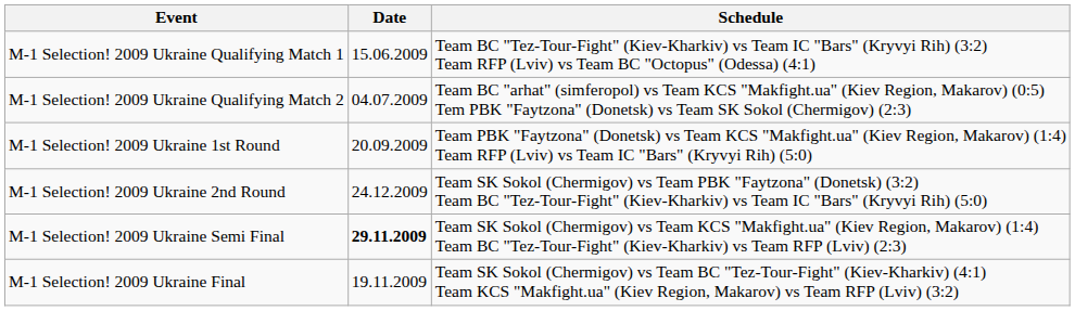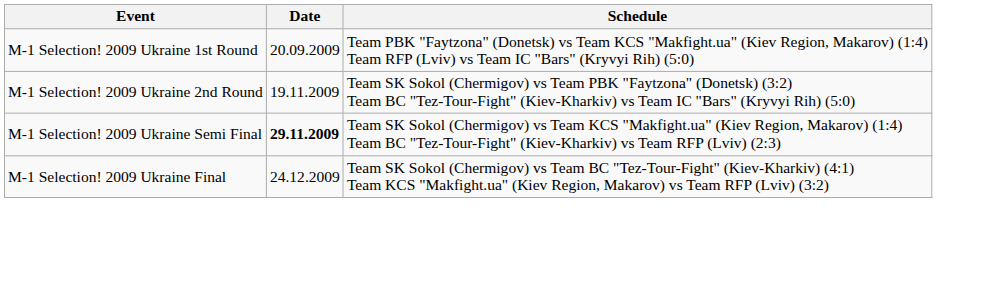- row: M-1 Selection! 2009 Ukraine Qualifying Match 1 | 15.06.2009 | Team BC "Tez-Tour-Fight" (Kiev-Kharkiv) vs Team IC "Bars" (Kryvyi Rih) (3:2) Team RFP (Lviv) vs Team BC "Octopus" (Odessa) (4:1)
- row: M-1 Selection! 2009 Ukraine Qualifying Match 2 | 04.07.2009 | Team BC "arhat" (simferopol) vs Team KCS "Makfight.ua" (Kiev Region, Makarov) (0:5) Tem PBK "Faytzona" (Donetsk) vs Team SK Sokol (Chermigov) (2:3)
M-1 Selection! 2009 Ukraine 2nd Round | Date: 24.12.2009 -> 19.11.2009
M-1 Selection! 2009 Ukraine Final | Date: 19.11.2009 -> 24.12.2009
